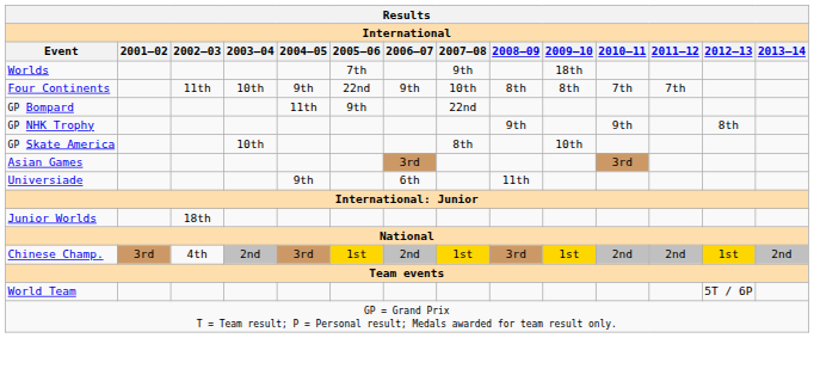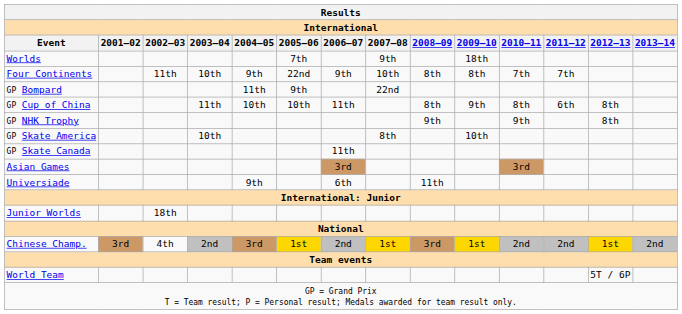+ row: GP Cup of China | 11th | 10th | 10th | 11th | 8th | 9th | 8th | 6th | 8th
+ row: GP Skate Canada | 11th
